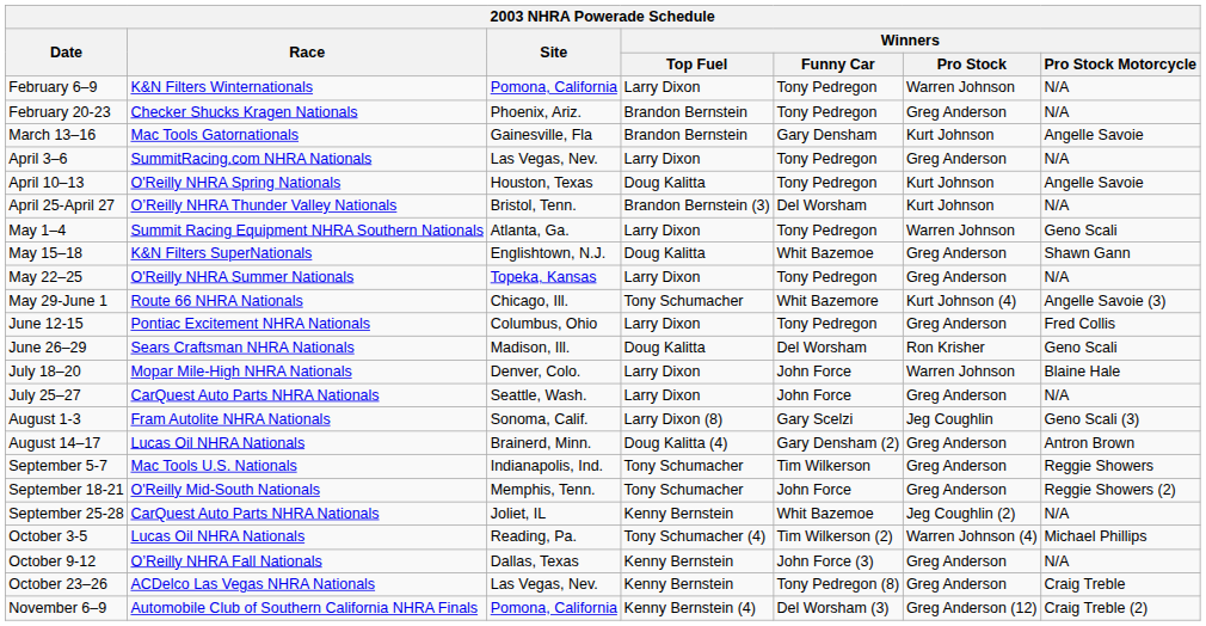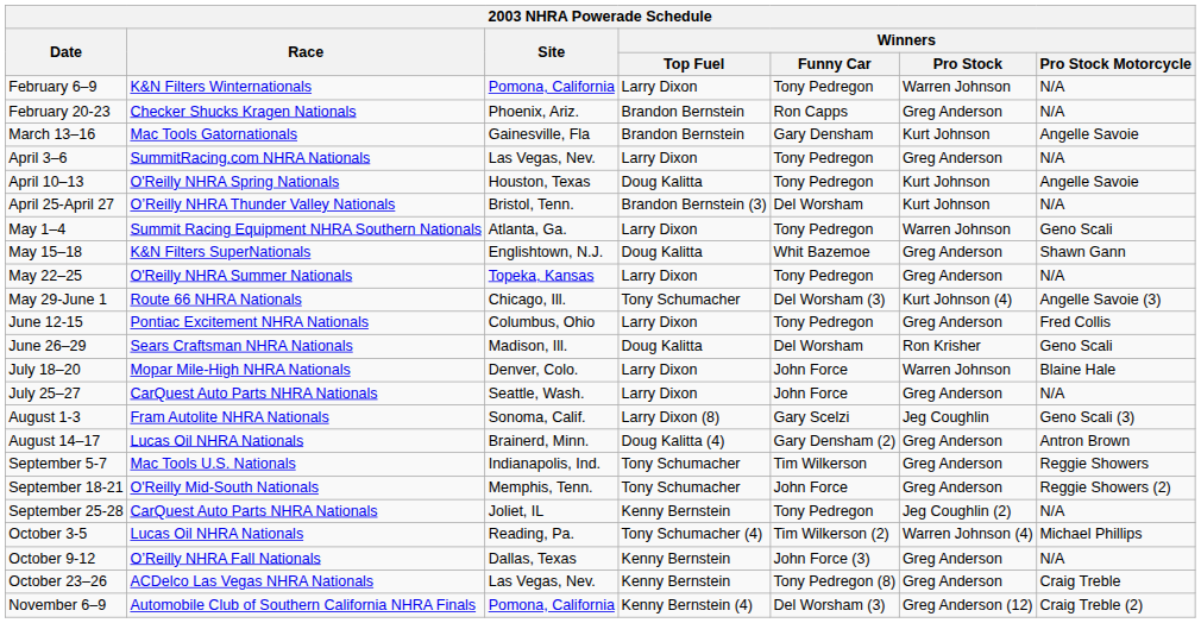February 20-23 | Winners / Funny Car: Tony Pedregon -> Ron Capps
May 29-June 1 | Winners / Funny Car: Whit Bazemore -> Del Worsham (3)
September 25-28 | Winners / Funny Car: Whit Bazemoe -> Tony Pedregon
